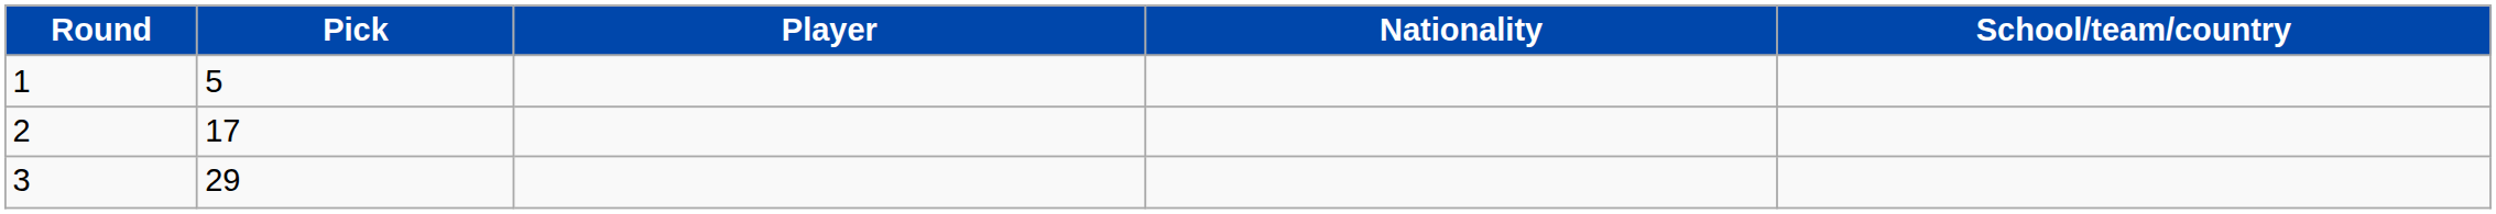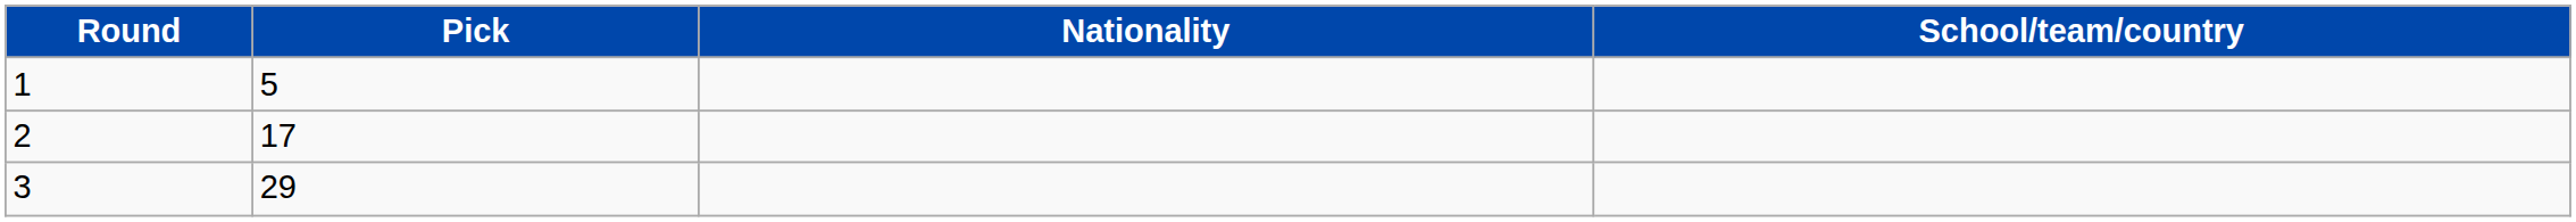- column: Player
